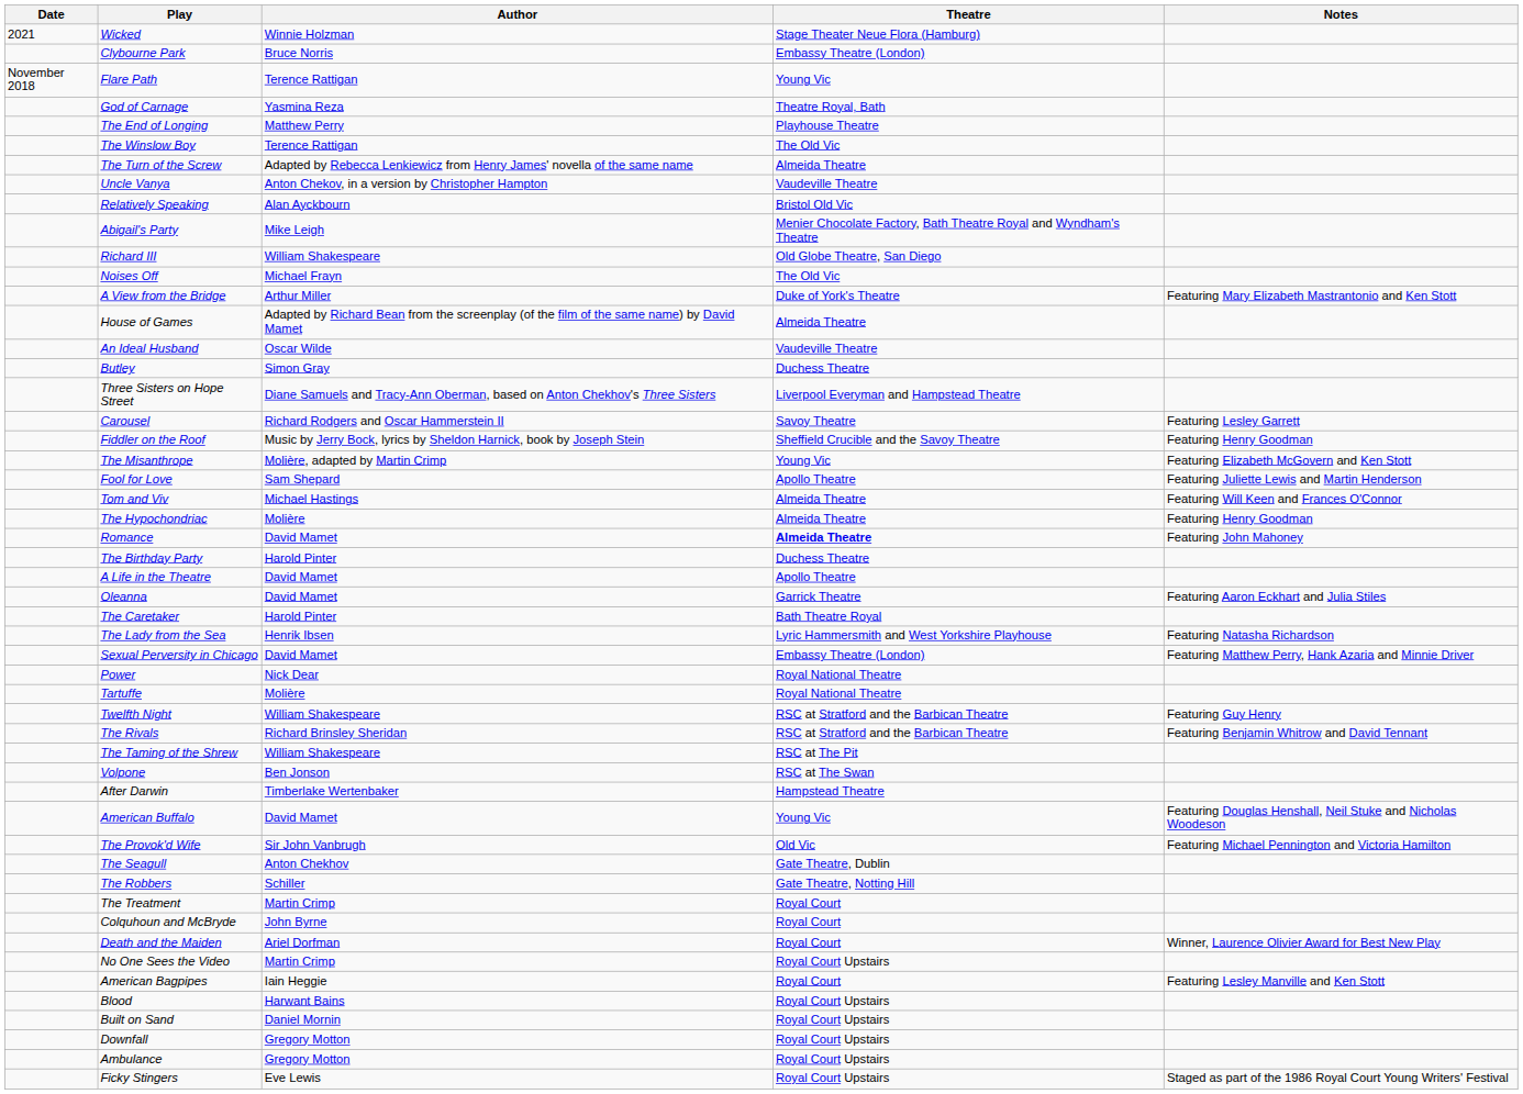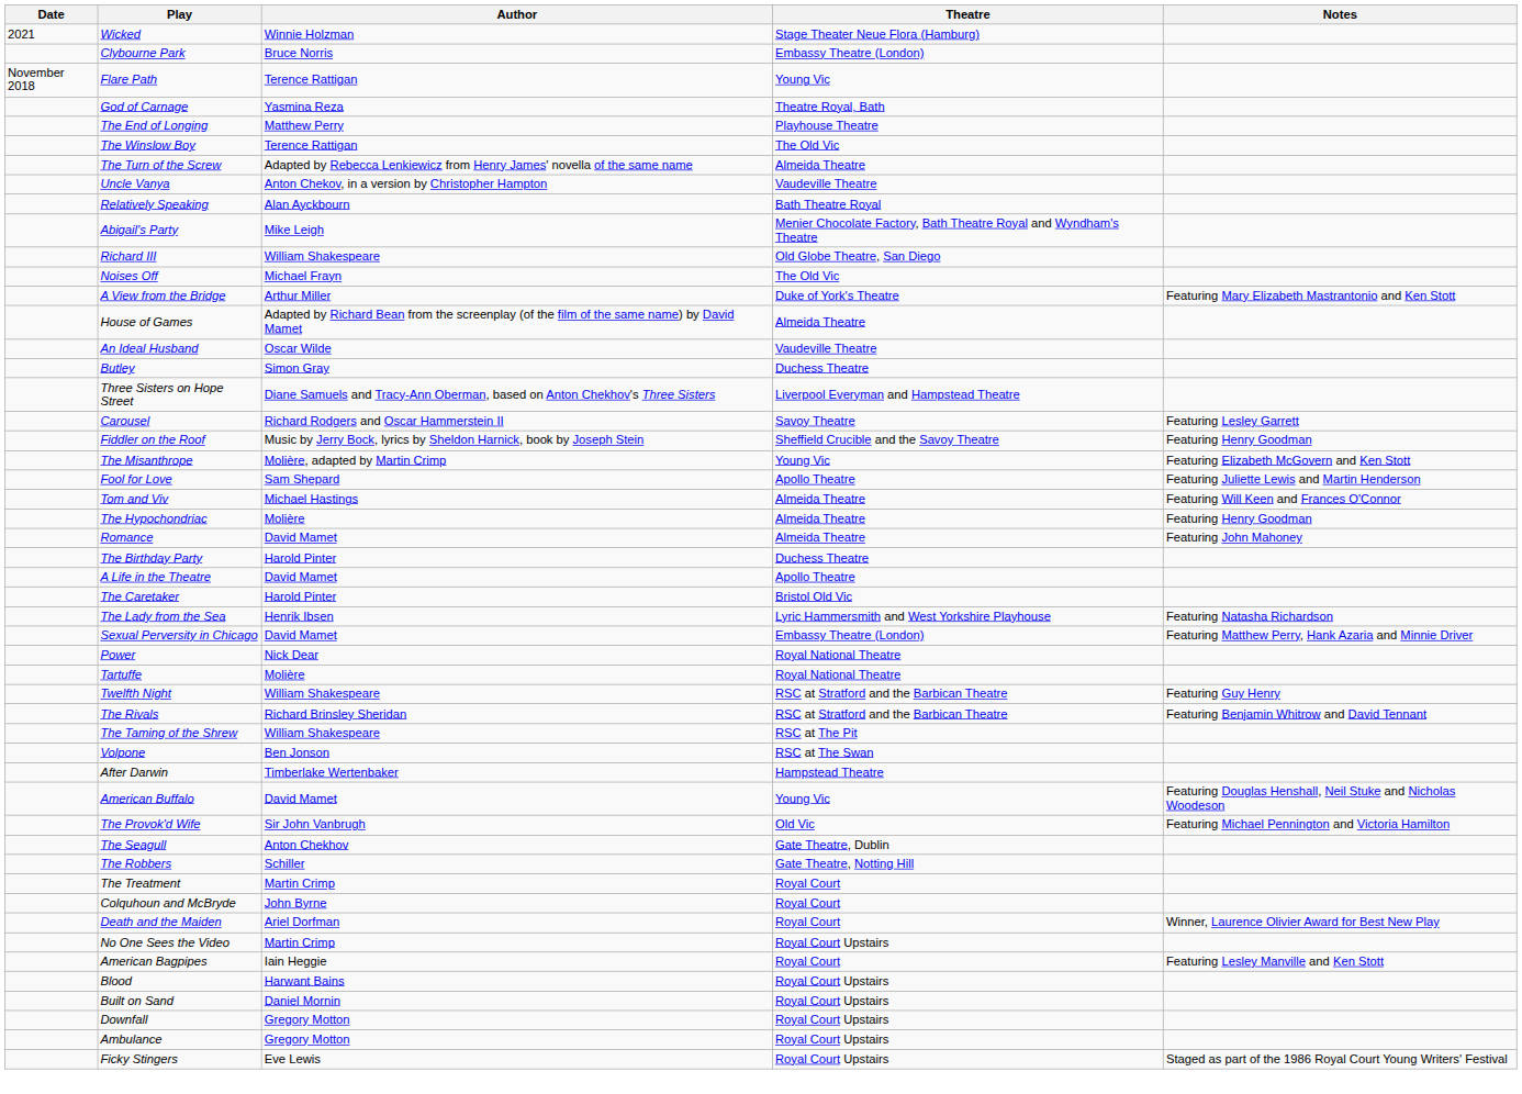Relatively Speaking | Theatre: Bristol Old Vic -> Bath Theatre Royal
Romance | Theatre: bold -> normal
- row: Oleanna | David Mamet | Garrick Theatre | Featuring Aaron Eckhart and Julia Stiles
The Caretaker | Theatre: Bath Theatre Royal -> Bristol Old Vic
